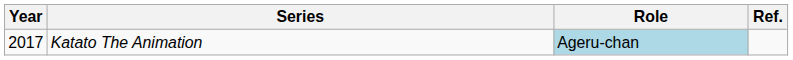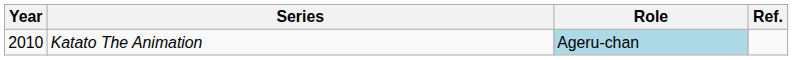Katato The Animation | Year: 2017 -> 2010
